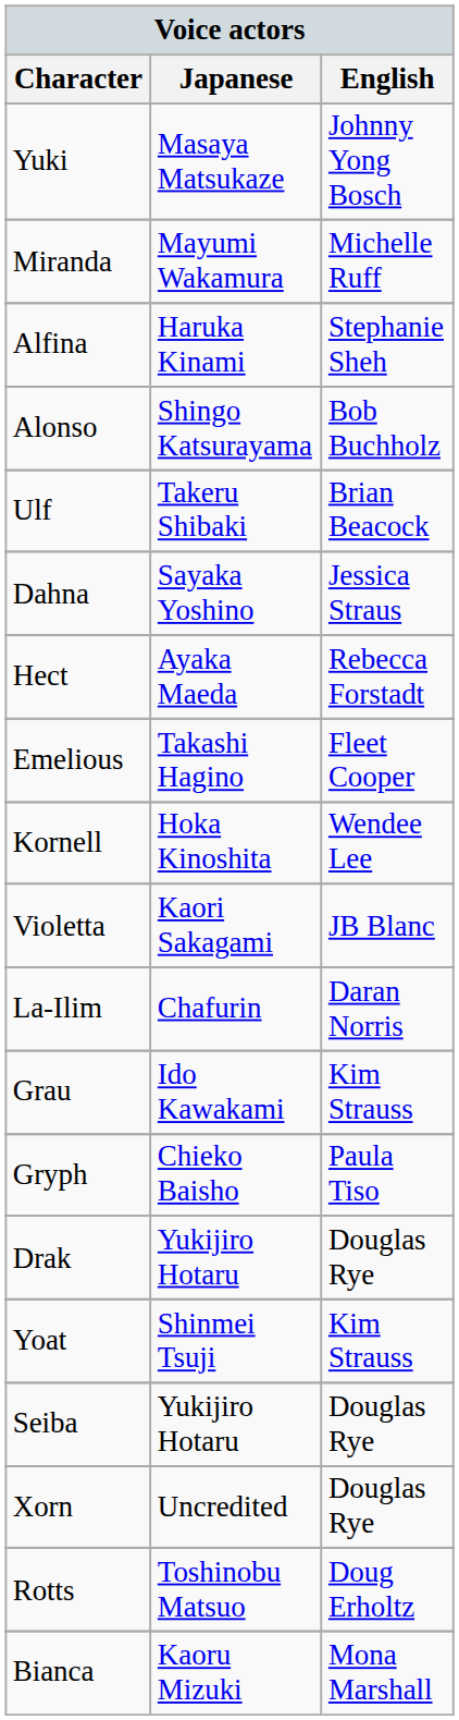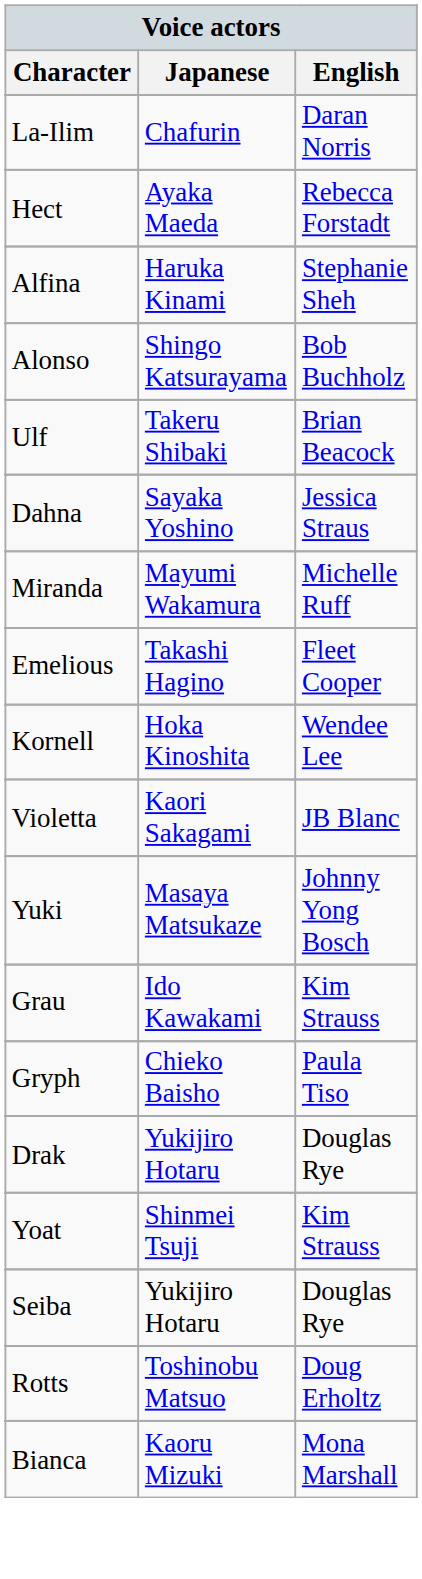rows swapped: Yuki <-> La-Ilim
rows swapped: Miranda <-> Hect
- row: Xorn | Uncredited | Douglas Rye
